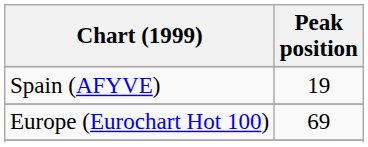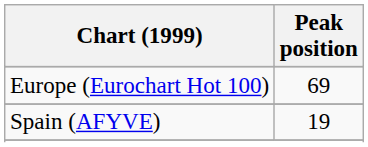rows swapped: Europe (Eurochart Hot 100) <-> Spain (AFYVE)
